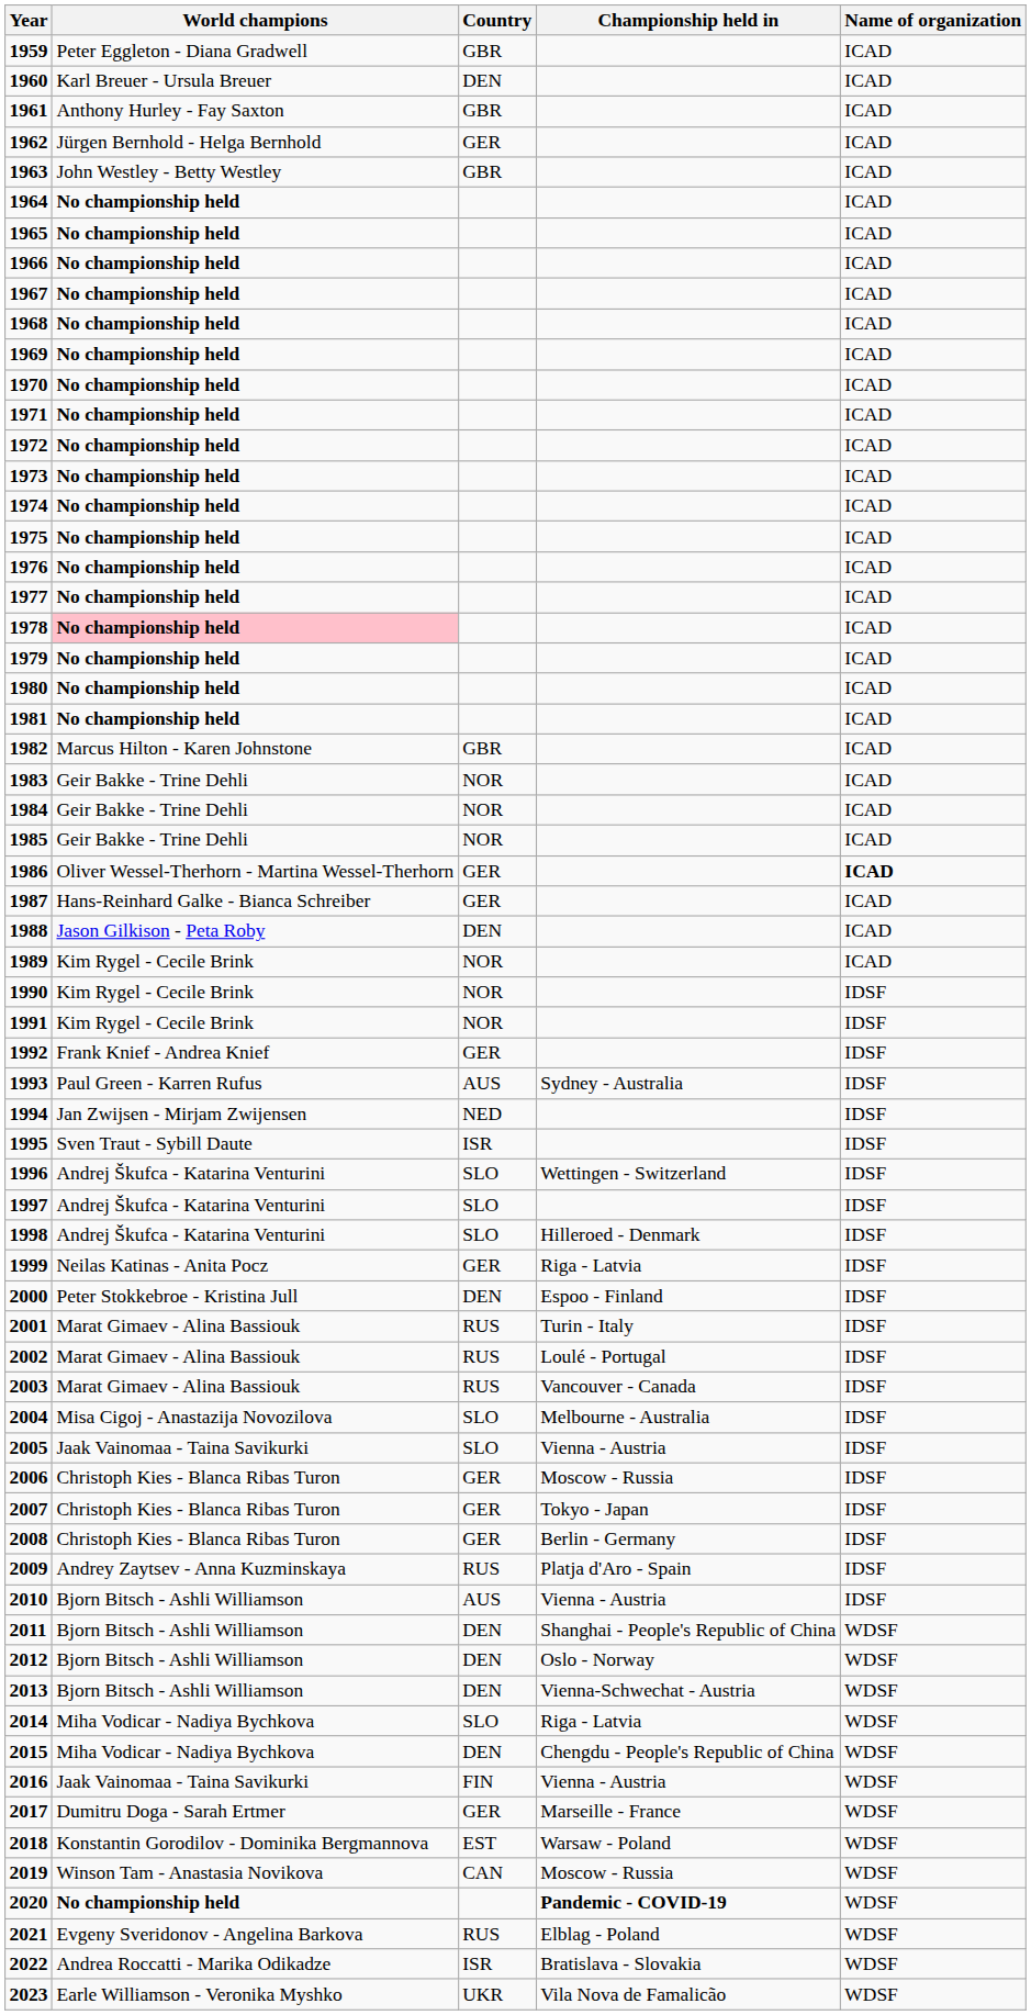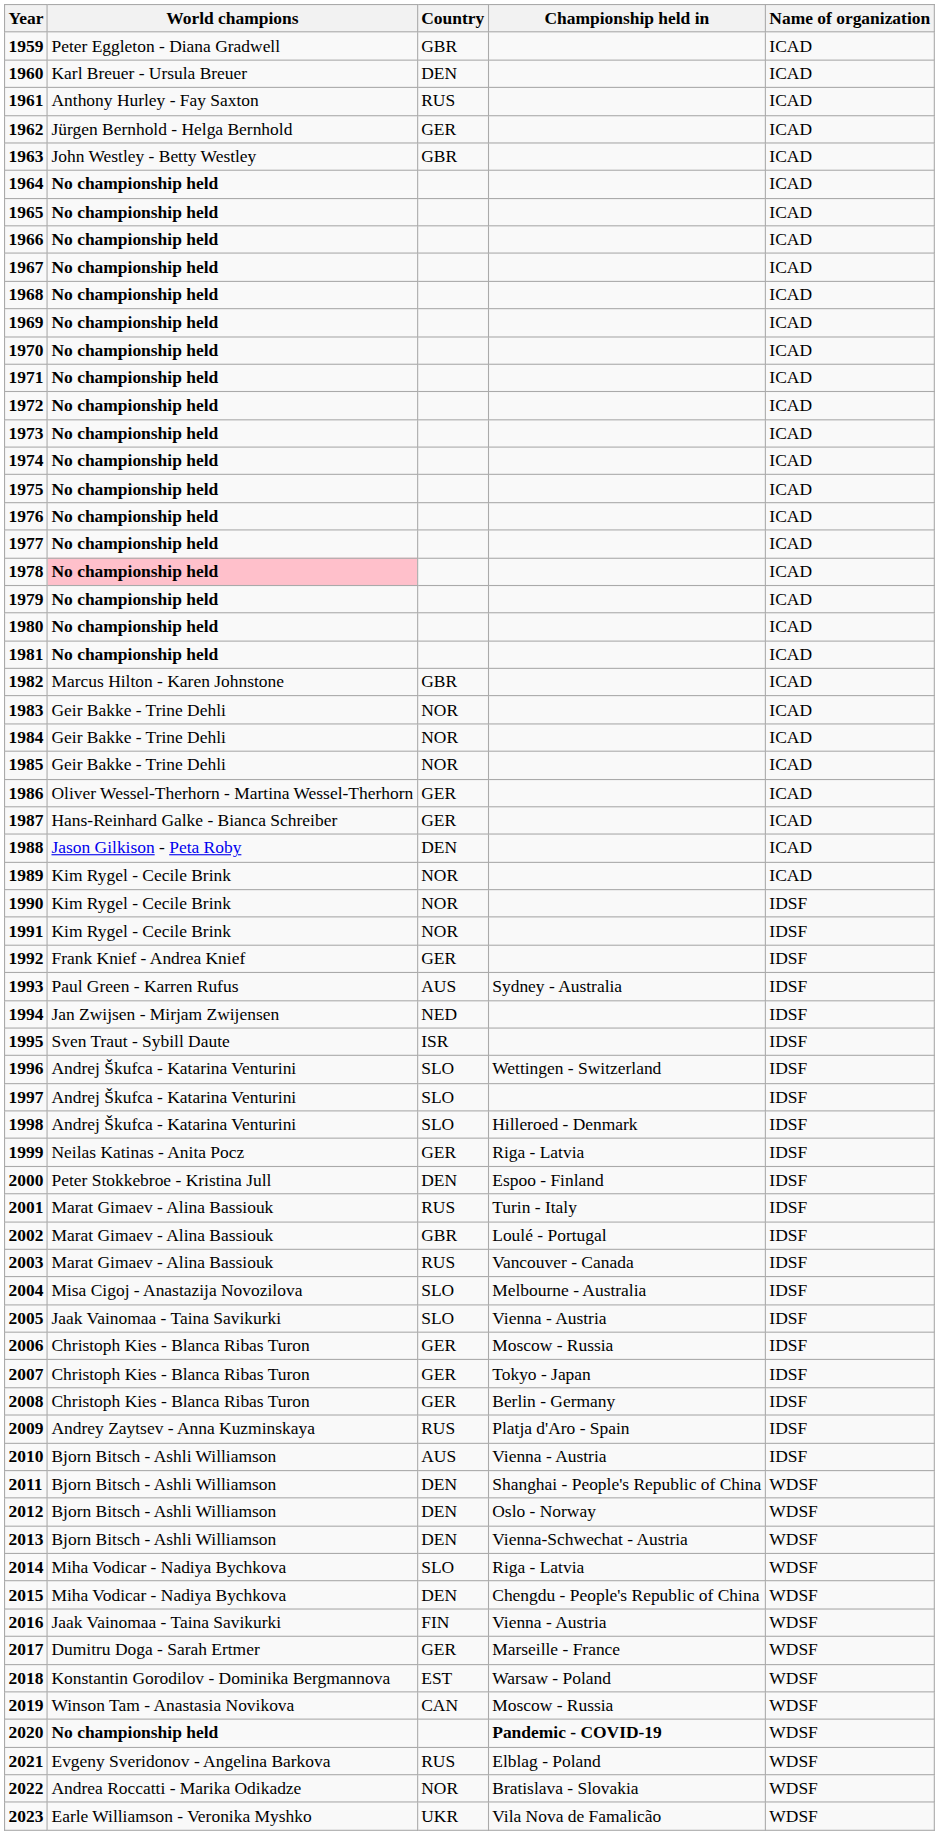1961 | Country: GBR -> RUS
1986 | Name of organization: bold -> normal
2002 | Country: RUS -> GBR
2022 | Country: ISR -> NOR
